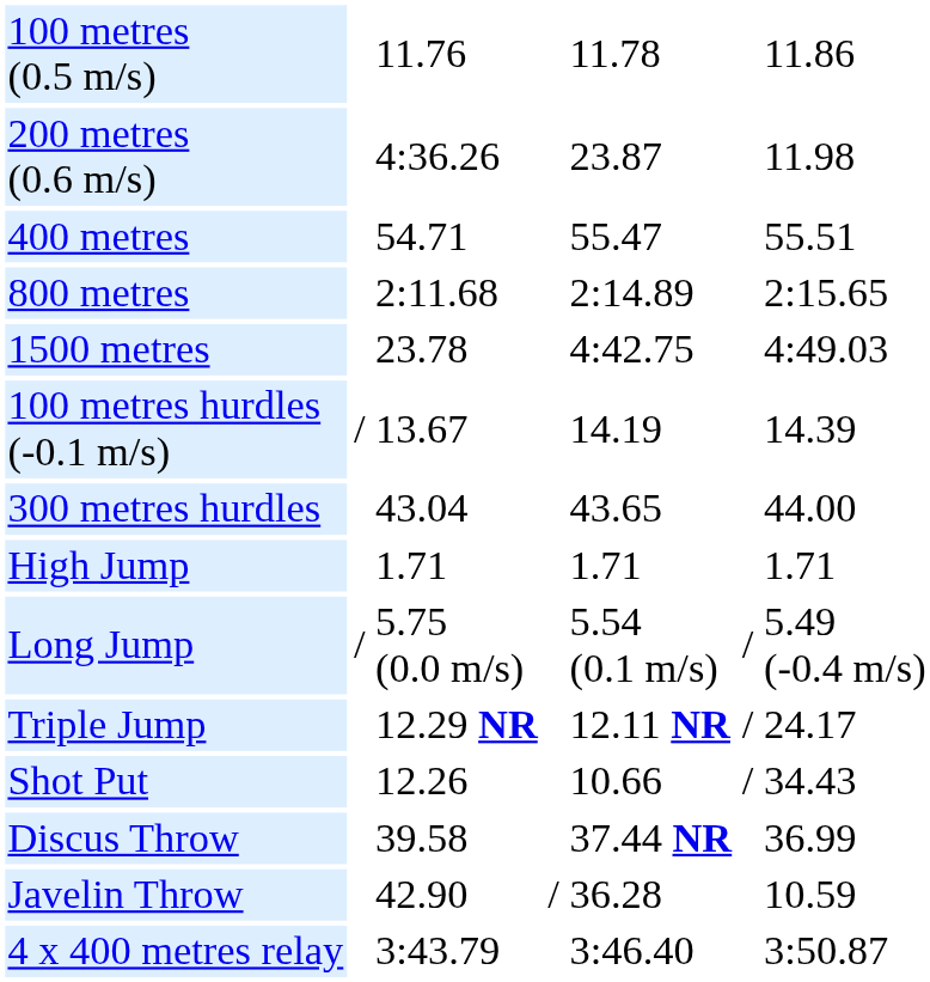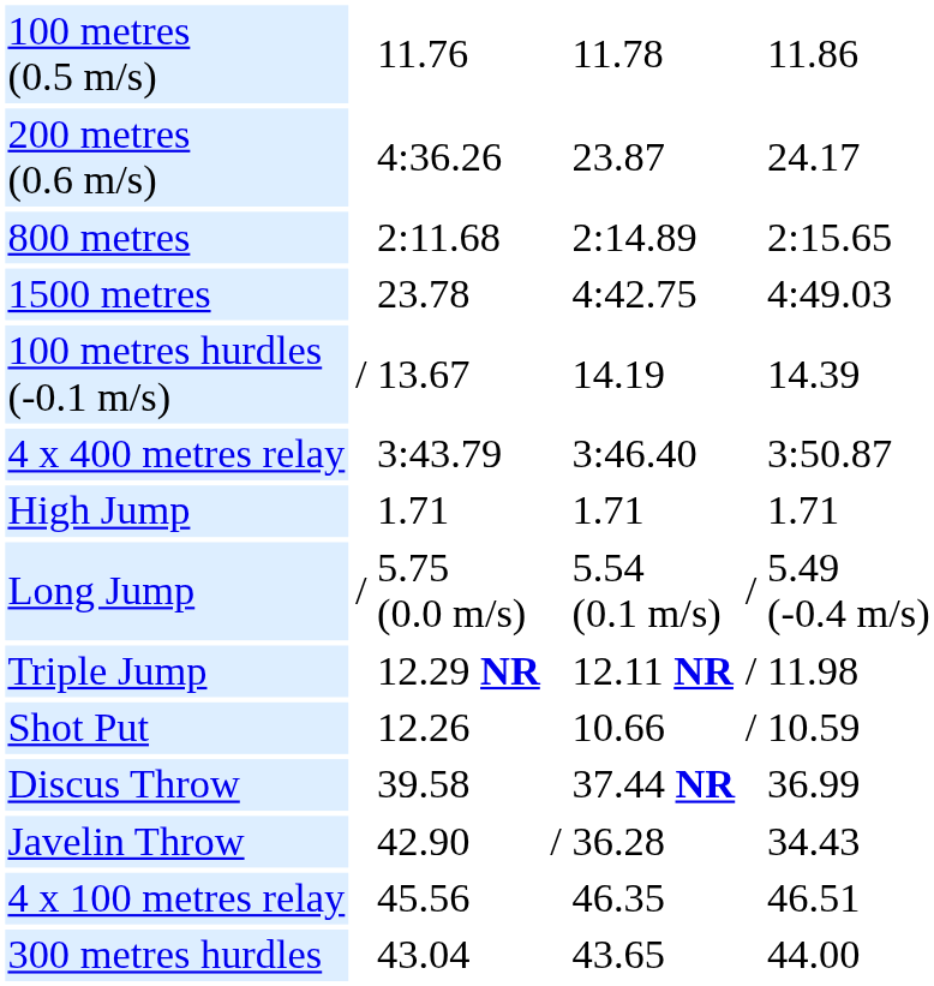200 metres (0.6 m/s) | column 7: 11.98 -> 24.17
- row: 400 metres | 54.71 | 55.47 | 55.51
rows swapped: 300 metres hurdles <-> 4 x 400 metres relay
Triple Jump | column 7: 24.17 -> 11.98
Shot Put | column 7: 34.43 -> 10.59
Javelin Throw | column 7: 10.59 -> 34.43
+ row: 4 x 100 metres relay | 45.56 | 46.35 | 46.51
